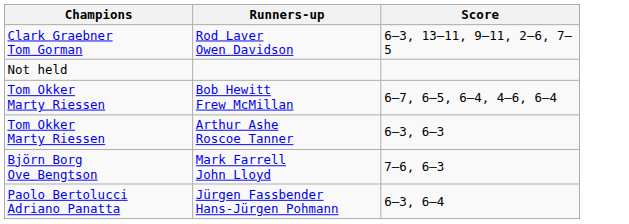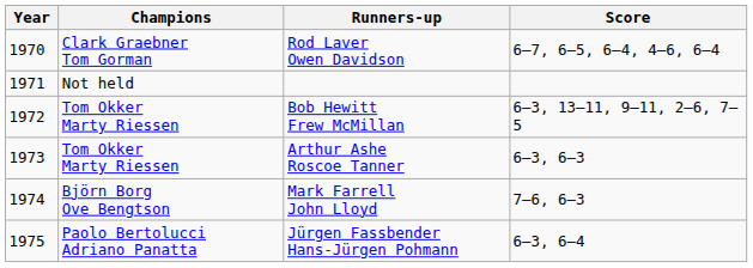+ column: Year | 1970 | 1971 | 1972 | 1973 | 1974 | 1975
Rod Laver Owen Davidson | Score: 6–3, 13–11, 9–11, 2–6, 7–5 -> 6–7, 6–5, 6–4, 4–6, 6–4
Bob Hewitt Frew McMillan | Score: 6–7, 6–5, 6–4, 4–6, 6–4 -> 6–3, 13–11, 9–11, 2–6, 7–5
